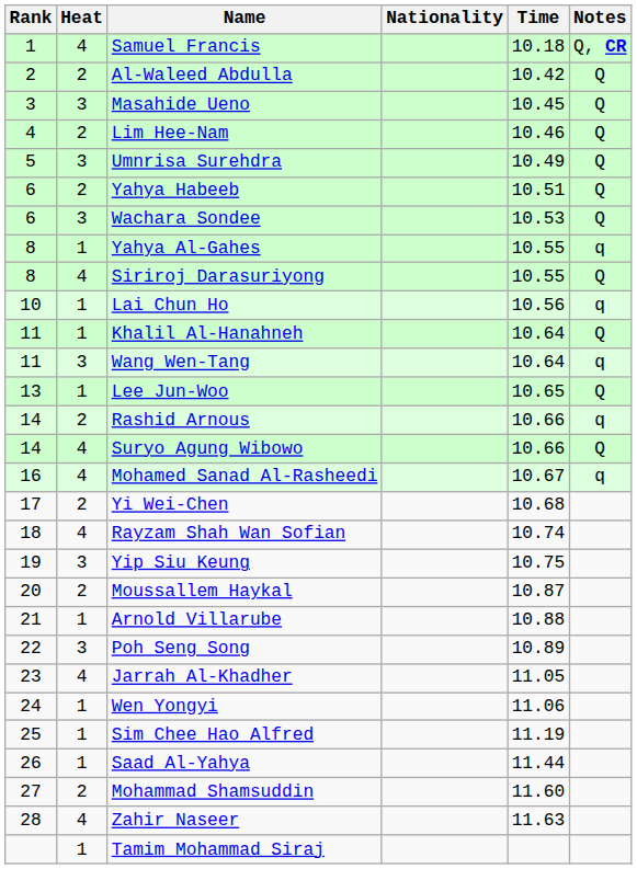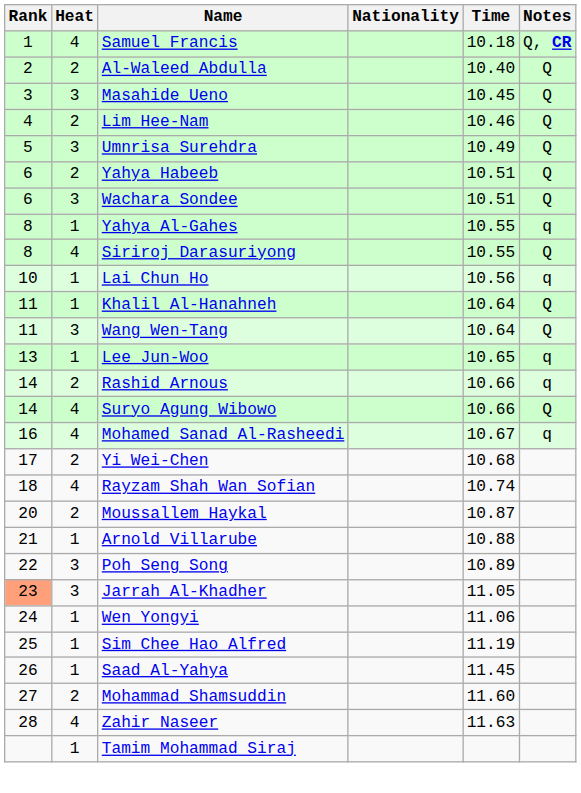Al-Waleed Abdulla | Time: 10.42 -> 10.40
Wachara Sondee | Time: 10.53 -> 10.51
Wang Wen-Tang | Notes: q -> Q
Lee Jun-Woo | Notes: Q -> q
- row: 19 | 3 | Yip Siu Keung | 10.75
Jarrah Al-Khadher | Rank: no background -> lightsalmon background
Jarrah Al-Khadher | Heat: 4 -> 3
Saad Al-Yahya | Time: 11.44 -> 11.45
